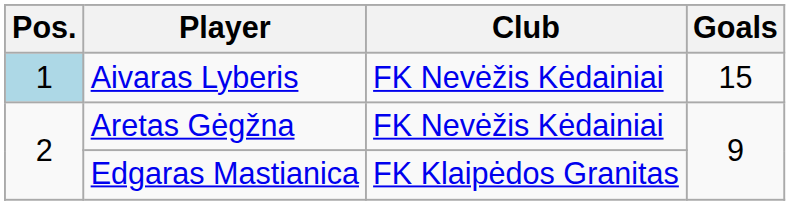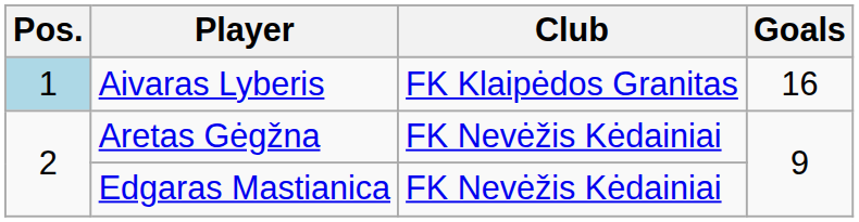Aivaras Lyberis | Club: FK Nevėžis Kėdainiai -> FK Klaipėdos Granitas
Aivaras Lyberis | Goals: 15 -> 16
Edgaras Mastianica | Club: FK Klaipėdos Granitas -> FK Nevėžis Kėdainiai
